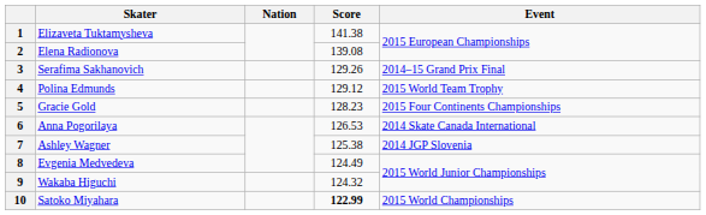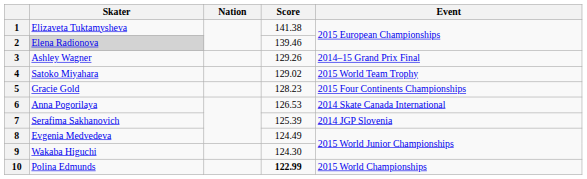2 | Skater: no background -> lightgrey background
2 | Score: 139.08 -> 139.46
3 | Skater: Serafima Sakhanovich -> Ashley Wagner
4 | Skater: Polina Edmunds -> Satoko Miyahara
4 | Score: 129.12 -> 129.02
7 | Skater: Ashley Wagner -> Serafima Sakhanovich
7 | Score: 125.38 -> 125.39
9 | Score: 124.32 -> 124.30
10 | Skater: Satoko Miyahara -> Polina Edmunds
